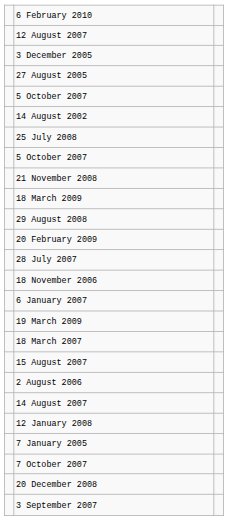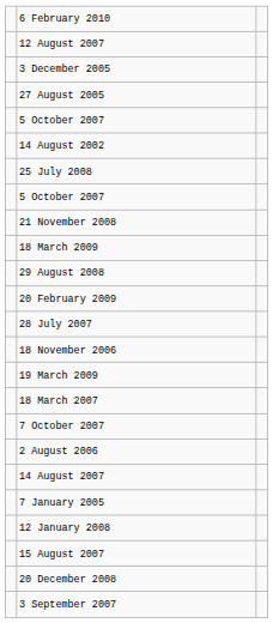- row: 6 January 2007
rows swapped: 15 August 2007 <-> 7 October 2007
rows swapped: 7 January 2005 <-> 12 January 2008
